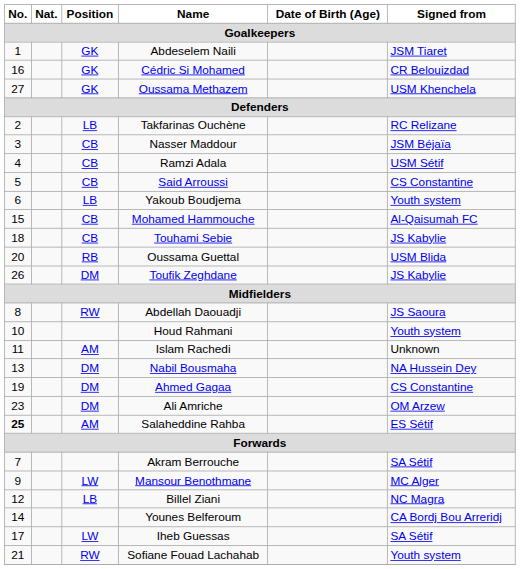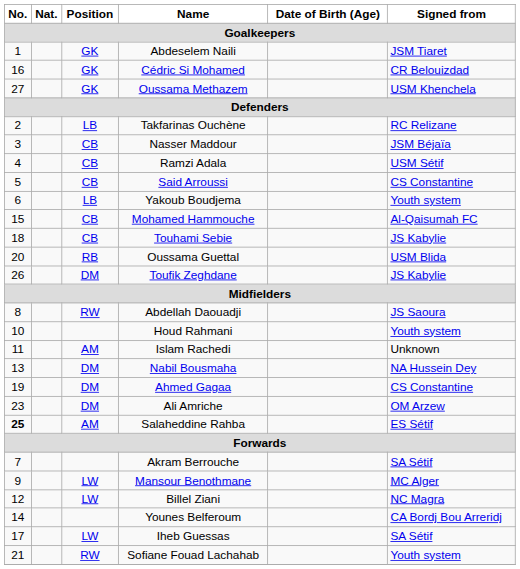Billel Ziani | Position: LB -> LW
